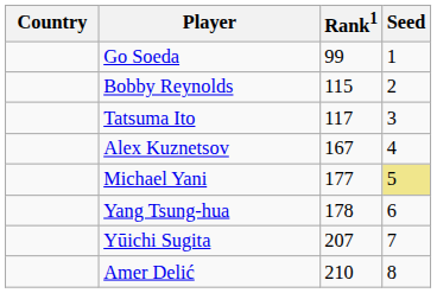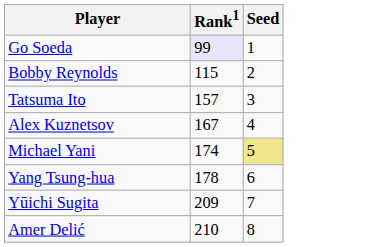- column: Country
Go Soeda | Rank1: no background -> lavender background
Tatsuma Ito | Rank1: 117 -> 157
Michael Yani | Rank1: 177 -> 174
Yūichi Sugita | Rank1: 207 -> 209
